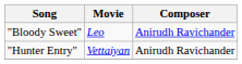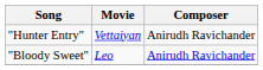rows swapped: "Bloody Sweet" <-> "Hunter Entry"
